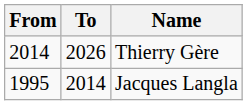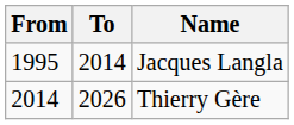rows swapped: Jacques Langla <-> Thierry Gère
